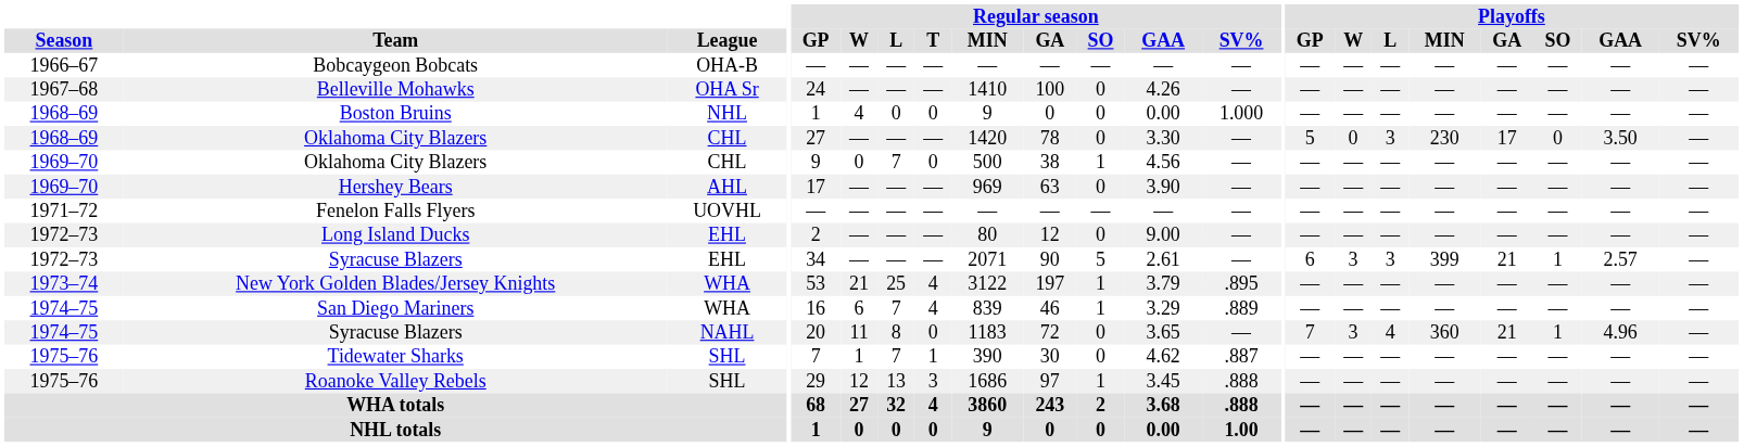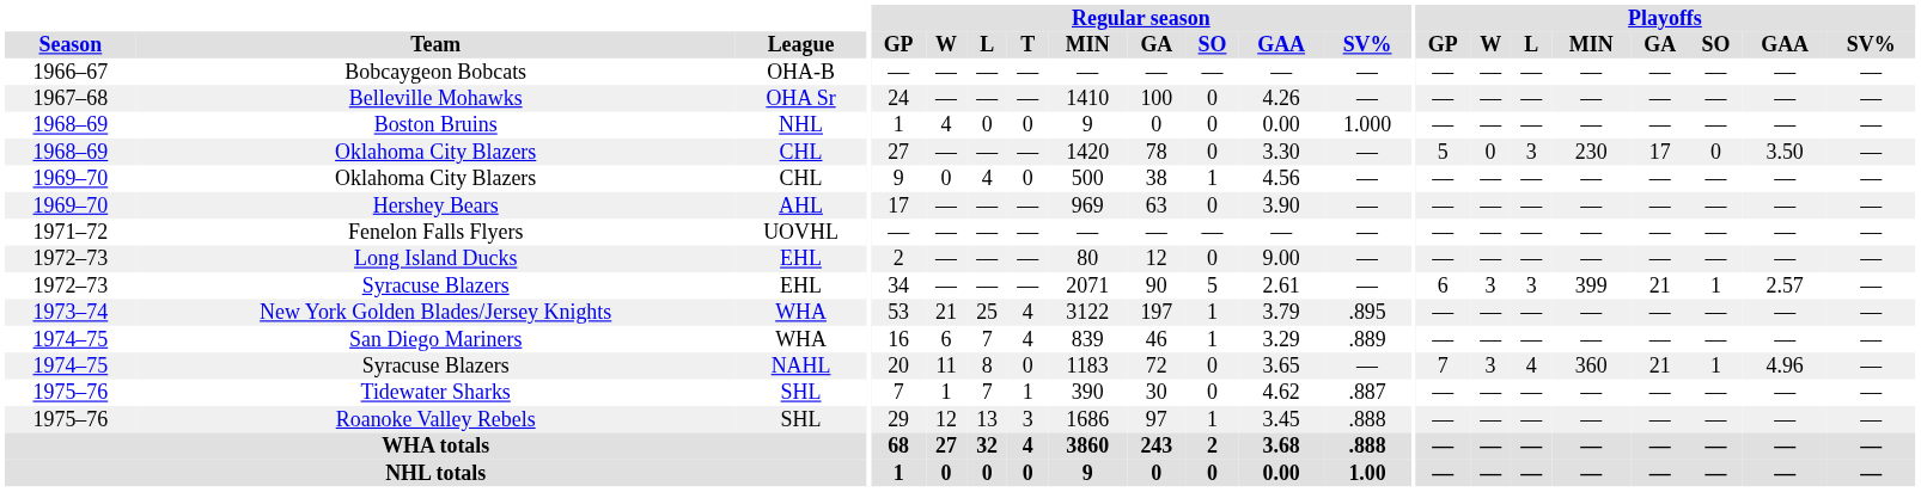1969–70 / Oklahoma City Blazers | Regular season / L: 7 -> 4
